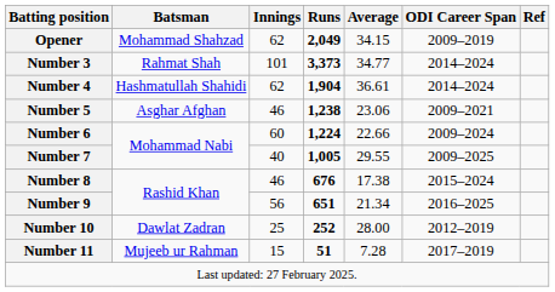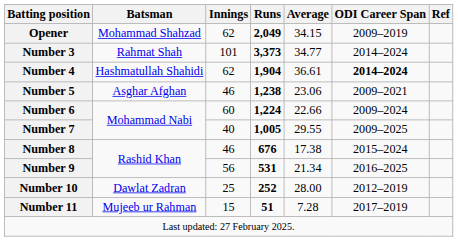Number 4 | ODI Career Span: normal -> bold
Number 9 | Runs: 651 -> 531
